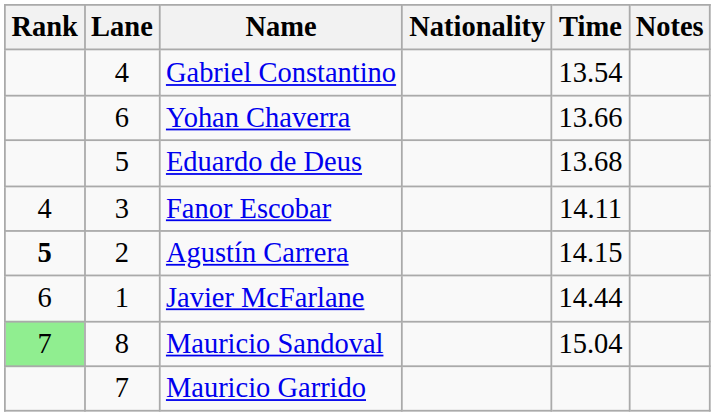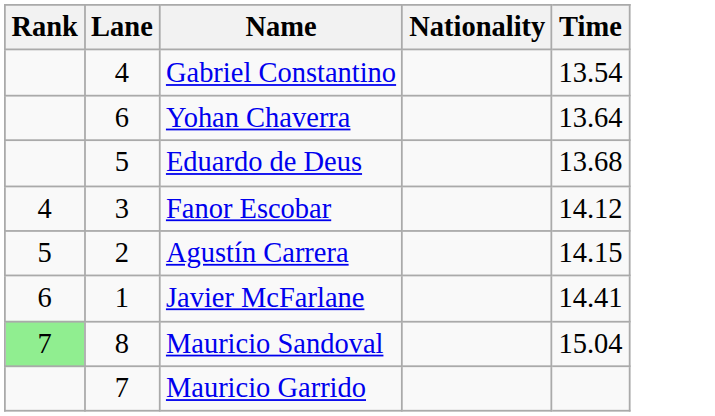- column: Notes
Yohan Chaverra | Time: 13.66 -> 13.64
Fanor Escobar | Time: 14.11 -> 14.12
Agustín Carrera | Rank: bold -> normal
Javier McFarlane | Time: 14.44 -> 14.41
